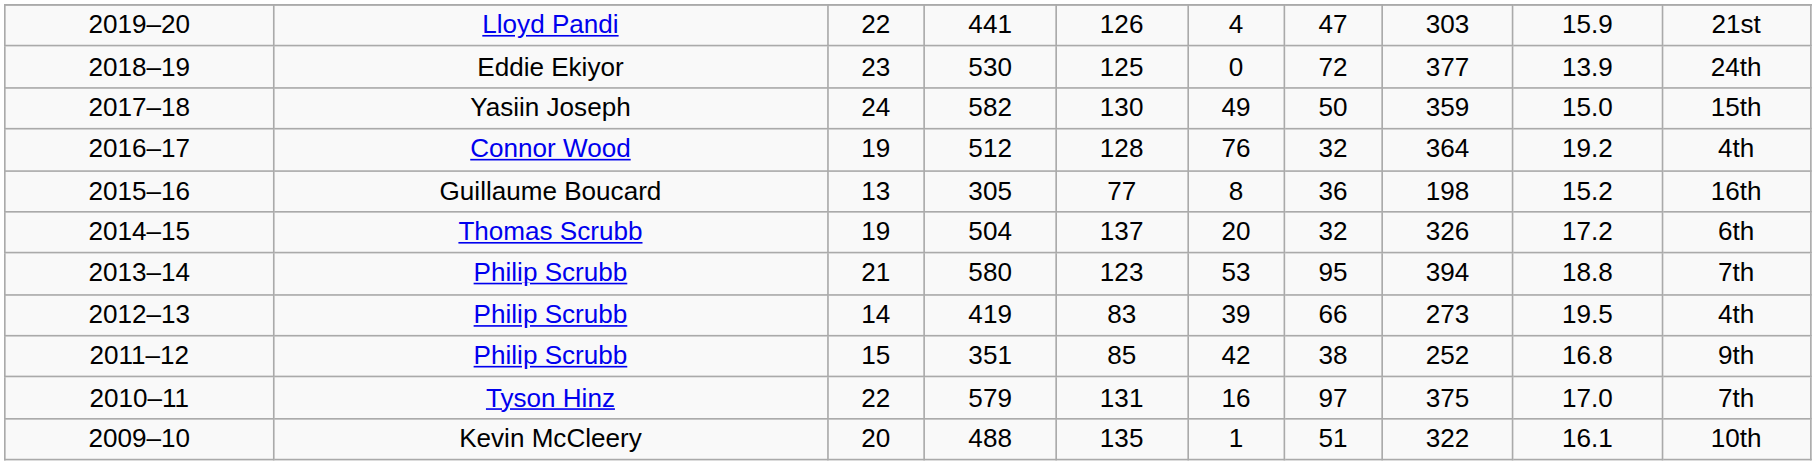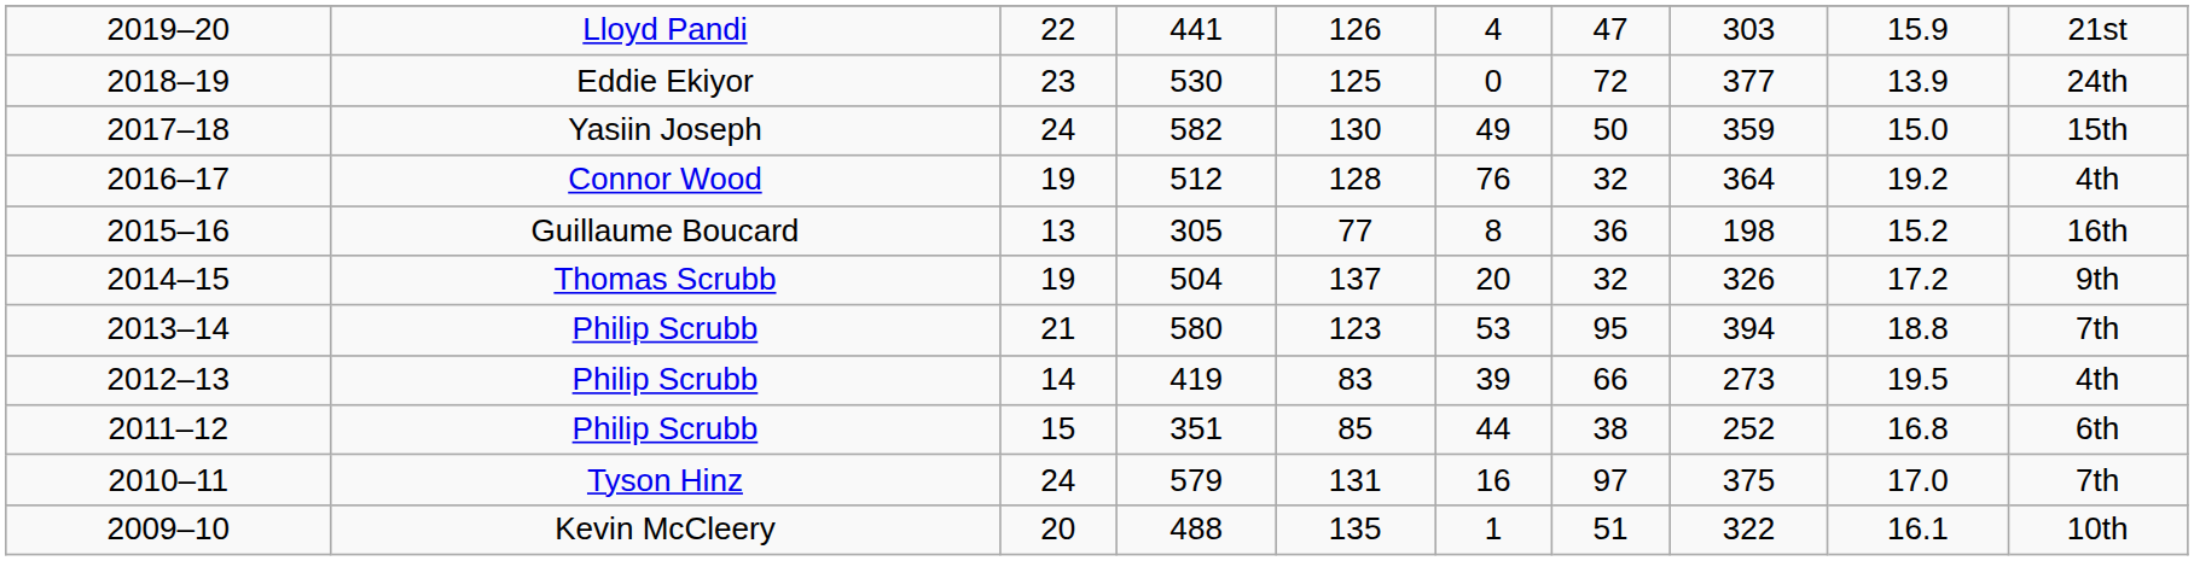2014–15 | column 10: 6th -> 9th
2011–12 | column 6: 42 -> 44
2011–12 | column 10: 9th -> 6th
2010–11 | column 3: 22 -> 24
